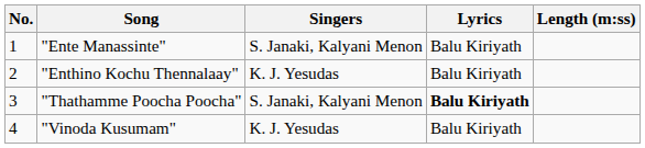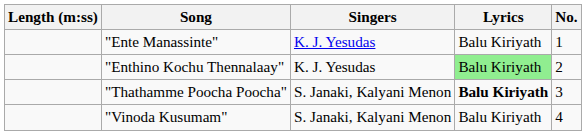columns swapped: No. <-> Length (m:ss)
"Ente Manassinte" | Singers: S. Janaki, Kalyani Menon -> K. J. Yesudas
"Enthino Kochu Thennalaay" | Lyrics: no background -> lightgreen background
"Vinoda Kusumam" | Singers: K. J. Yesudas -> S. Janaki, Kalyani Menon
